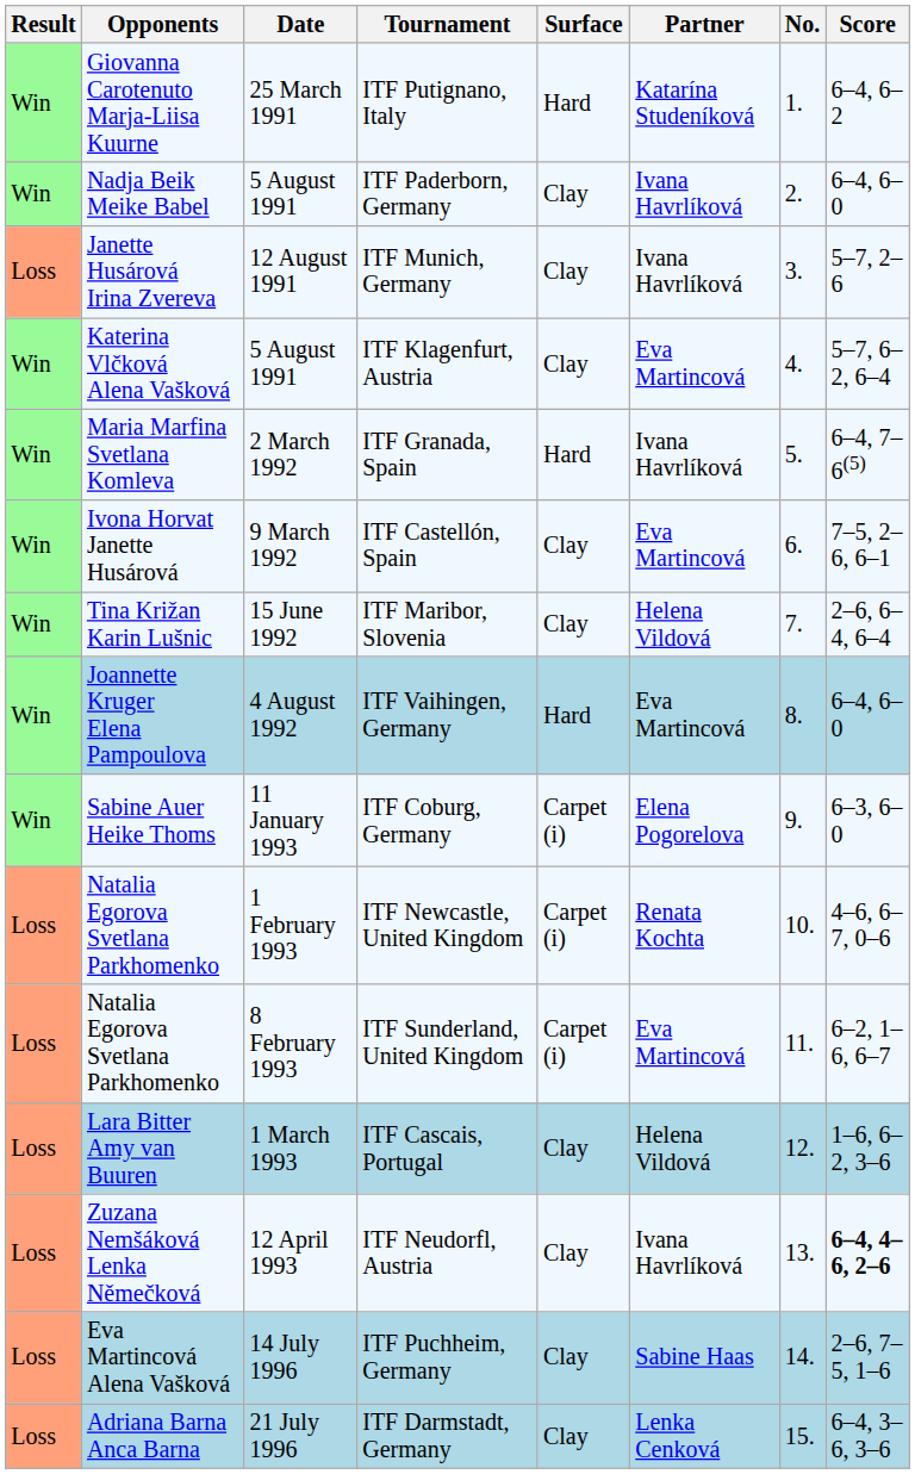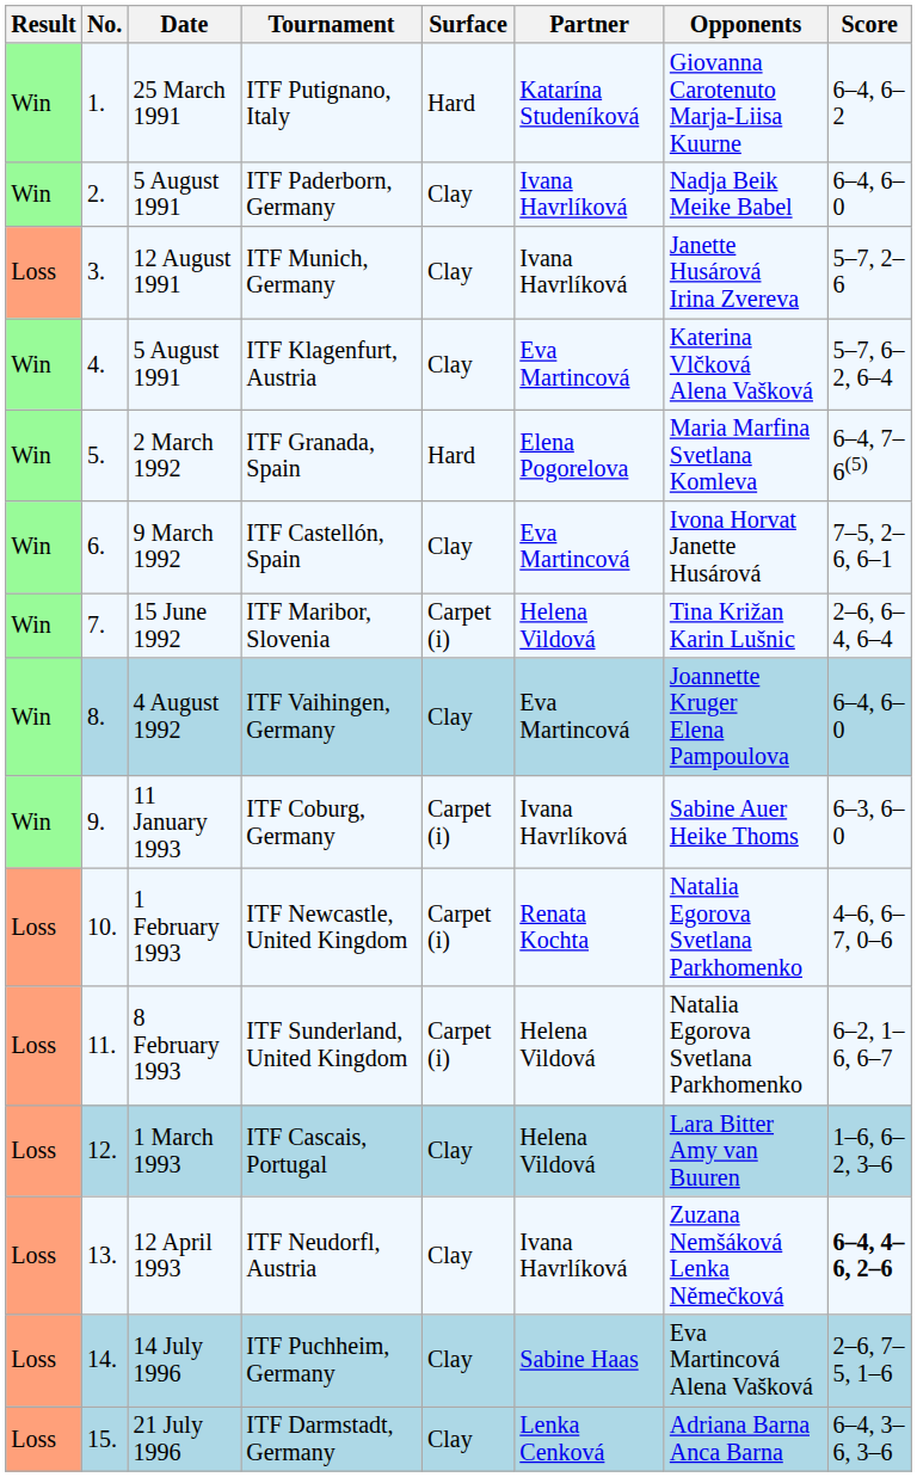columns swapped: No. <-> Opponents
ITF Granada, Spain | Partner: Ivana Havrlíková -> Elena Pogorelova
ITF Maribor, Slovenia | Surface: Clay -> Carpet (i)
ITF Vaihingen, Germany | Surface: Hard -> Clay
ITF Coburg, Germany | Partner: Elena Pogorelova -> Ivana Havrlíková
ITF Sunderland, United Kingdom | Partner: Eva Martincová -> Helena Vildová
